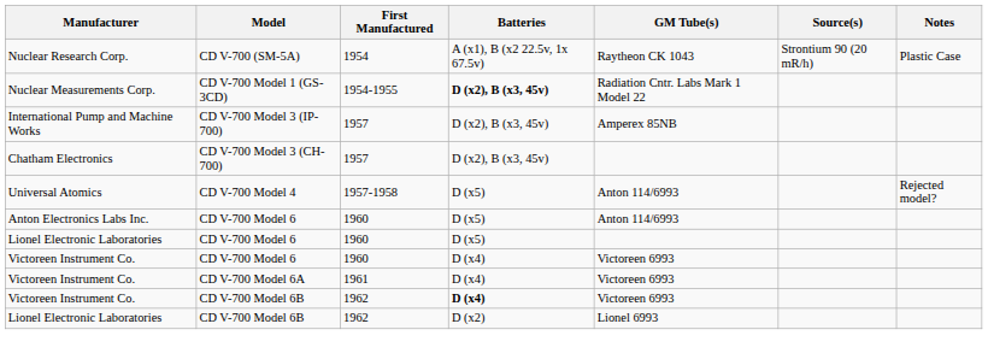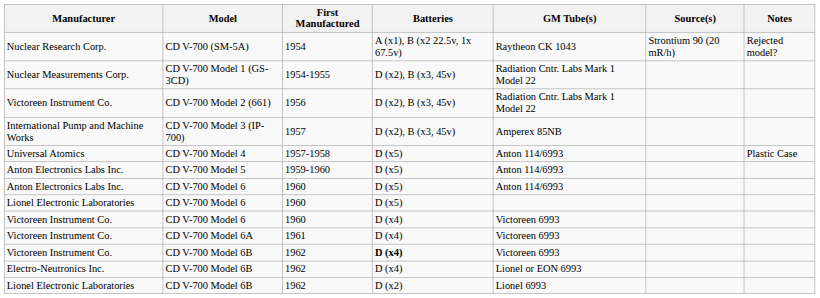CD V-700 (SM-5A) | Notes: Plastic Case -> Rejected model?
CD V-700 Model 1 (GS-3CD) | Batteries: bold -> normal
+ row: Victoreen Instrument Co. | CD V-700 Model 2 (661) | 1956 | D (x2), B (x3, 45v) | Radiation Cntr. Labs Mark 1 Model 22
- row: Chatham Electronics | CD V-700 Model 3 (CH-700) | 1957 | D (x2), B (x3, 45v)
CD V-700 Model 4 | Notes: Rejected model? -> Plastic Case
+ row: Anton Electronics Labs Inc. | CD V-700 Model 5 | 1959-1960 | D (x5) | Anton 114/6993
+ row: Electro-Neutronics Inc. | CD V-700 Model 6B | 1962 | D (x4) | Lionel or EON 6993
